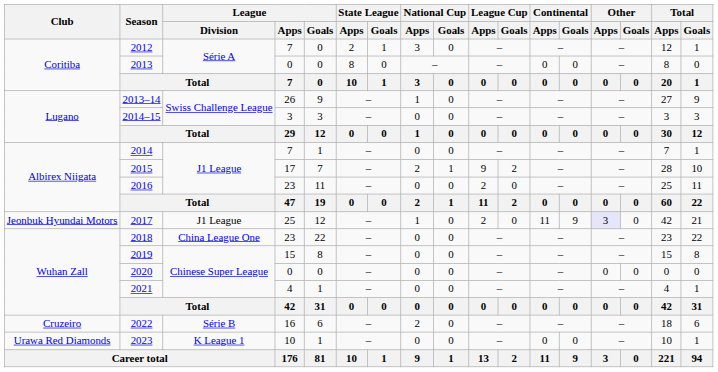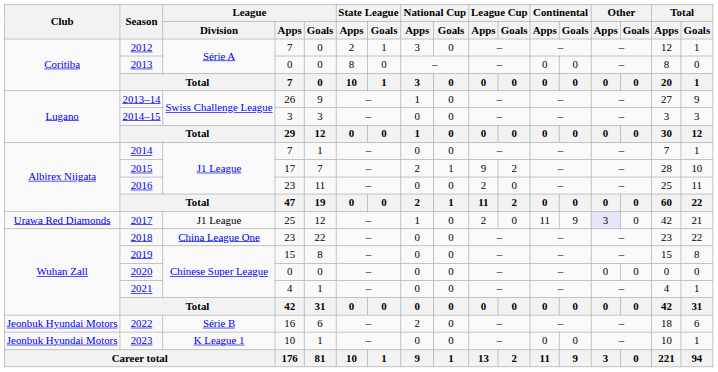2017 | Club: Jeonbuk Hyundai Motors -> Urawa Red Diamonds
2022 | Club: Cruzeiro -> Jeonbuk Hyundai Motors
2023 | Club: Urawa Red Diamonds -> Jeonbuk Hyundai Motors
